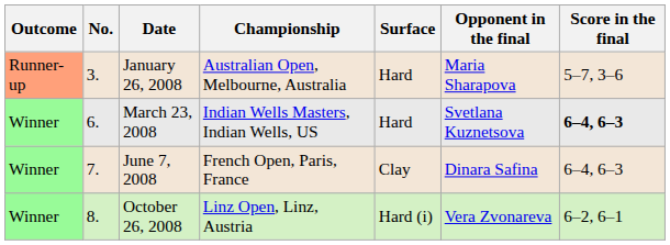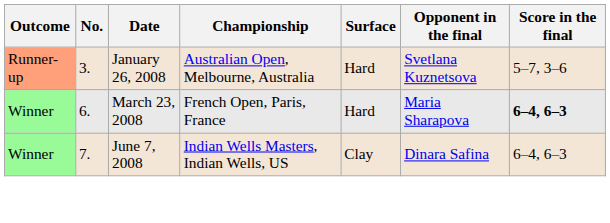January 26, 2008 | Opponent in the final: Maria Sharapova -> Svetlana Kuznetsova
March 23, 2008 | Championship: Indian Wells Masters, Indian Wells, US -> French Open, Paris, France
March 23, 2008 | Opponent in the final: Svetlana Kuznetsova -> Maria Sharapova
June 7, 2008 | Championship: French Open, Paris, France -> Indian Wells Masters, Indian Wells, US
- row: Winner | 8. | October 26, 2008 | Linz Open, Linz, Austria | Hard (i) | Vera Zvonareva | 6–2, 6–1
